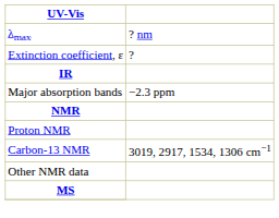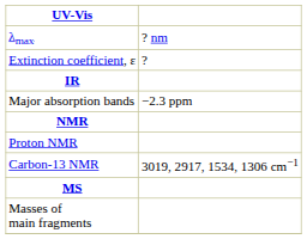- row: Other NMR data
+ row: Masses of main fragments
